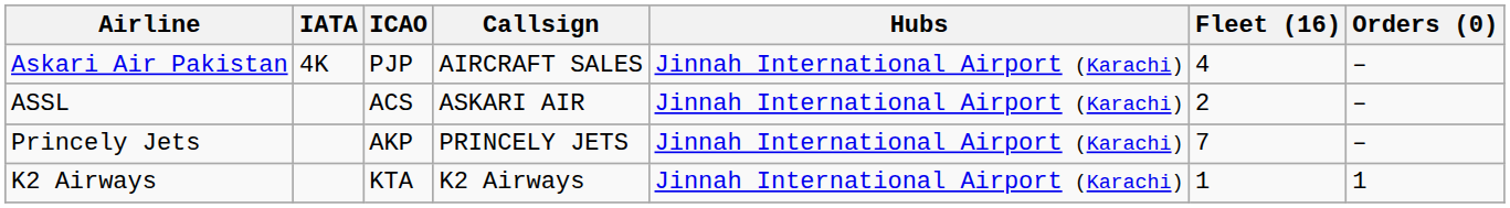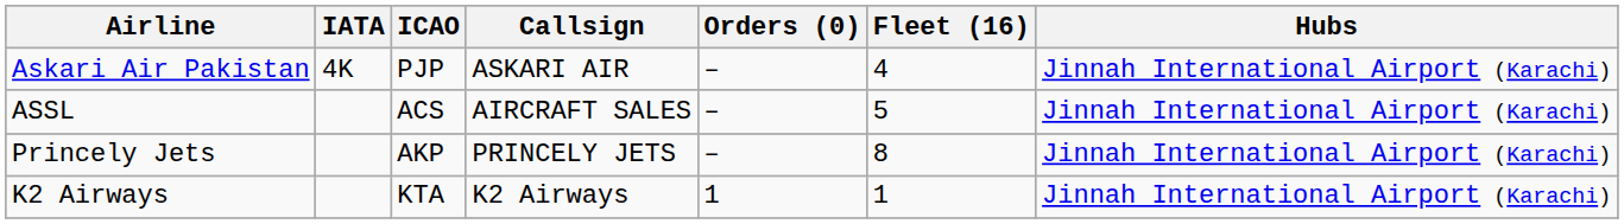columns swapped: Hubs <-> Orders (0)
Askari Air Pakistan | Callsign: AIRCRAFT SALES -> ASKARI AIR
ASSL | Callsign: ASKARI AIR -> AIRCRAFT SALES
ASSL | Fleet (16): 2 -> 5
Princely Jets | Fleet (16): 7 -> 8
